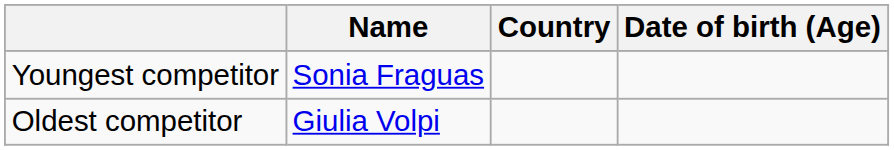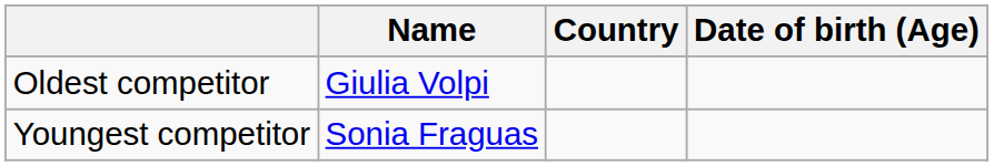rows swapped: Youngest competitor <-> Oldest competitor
